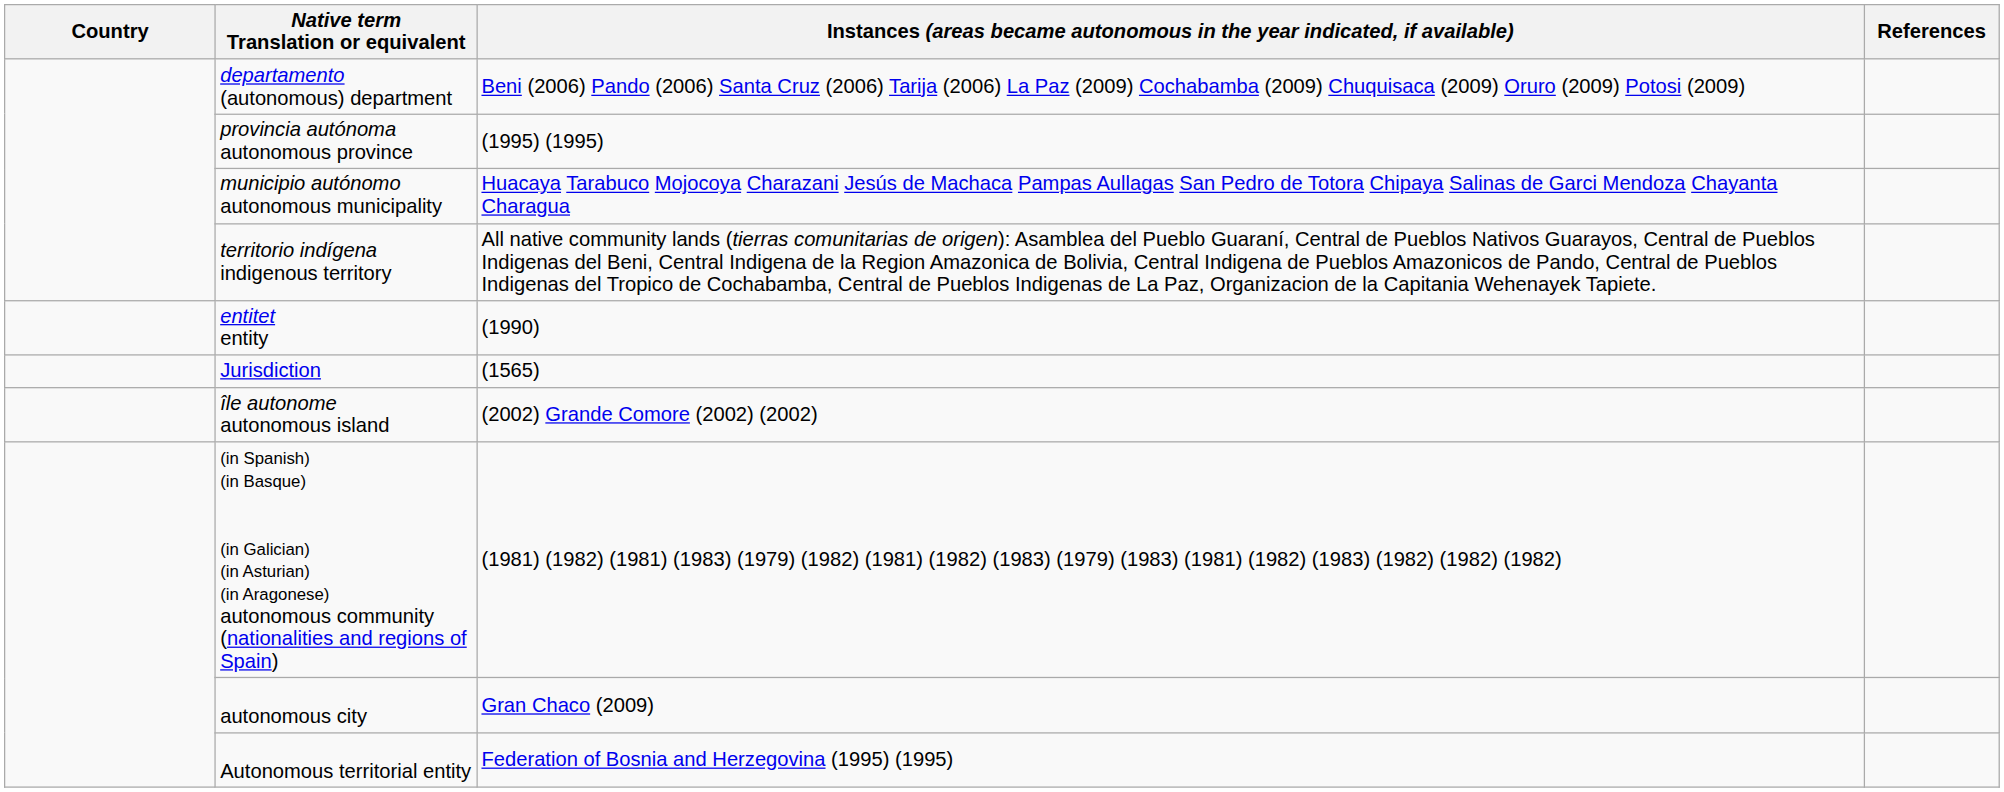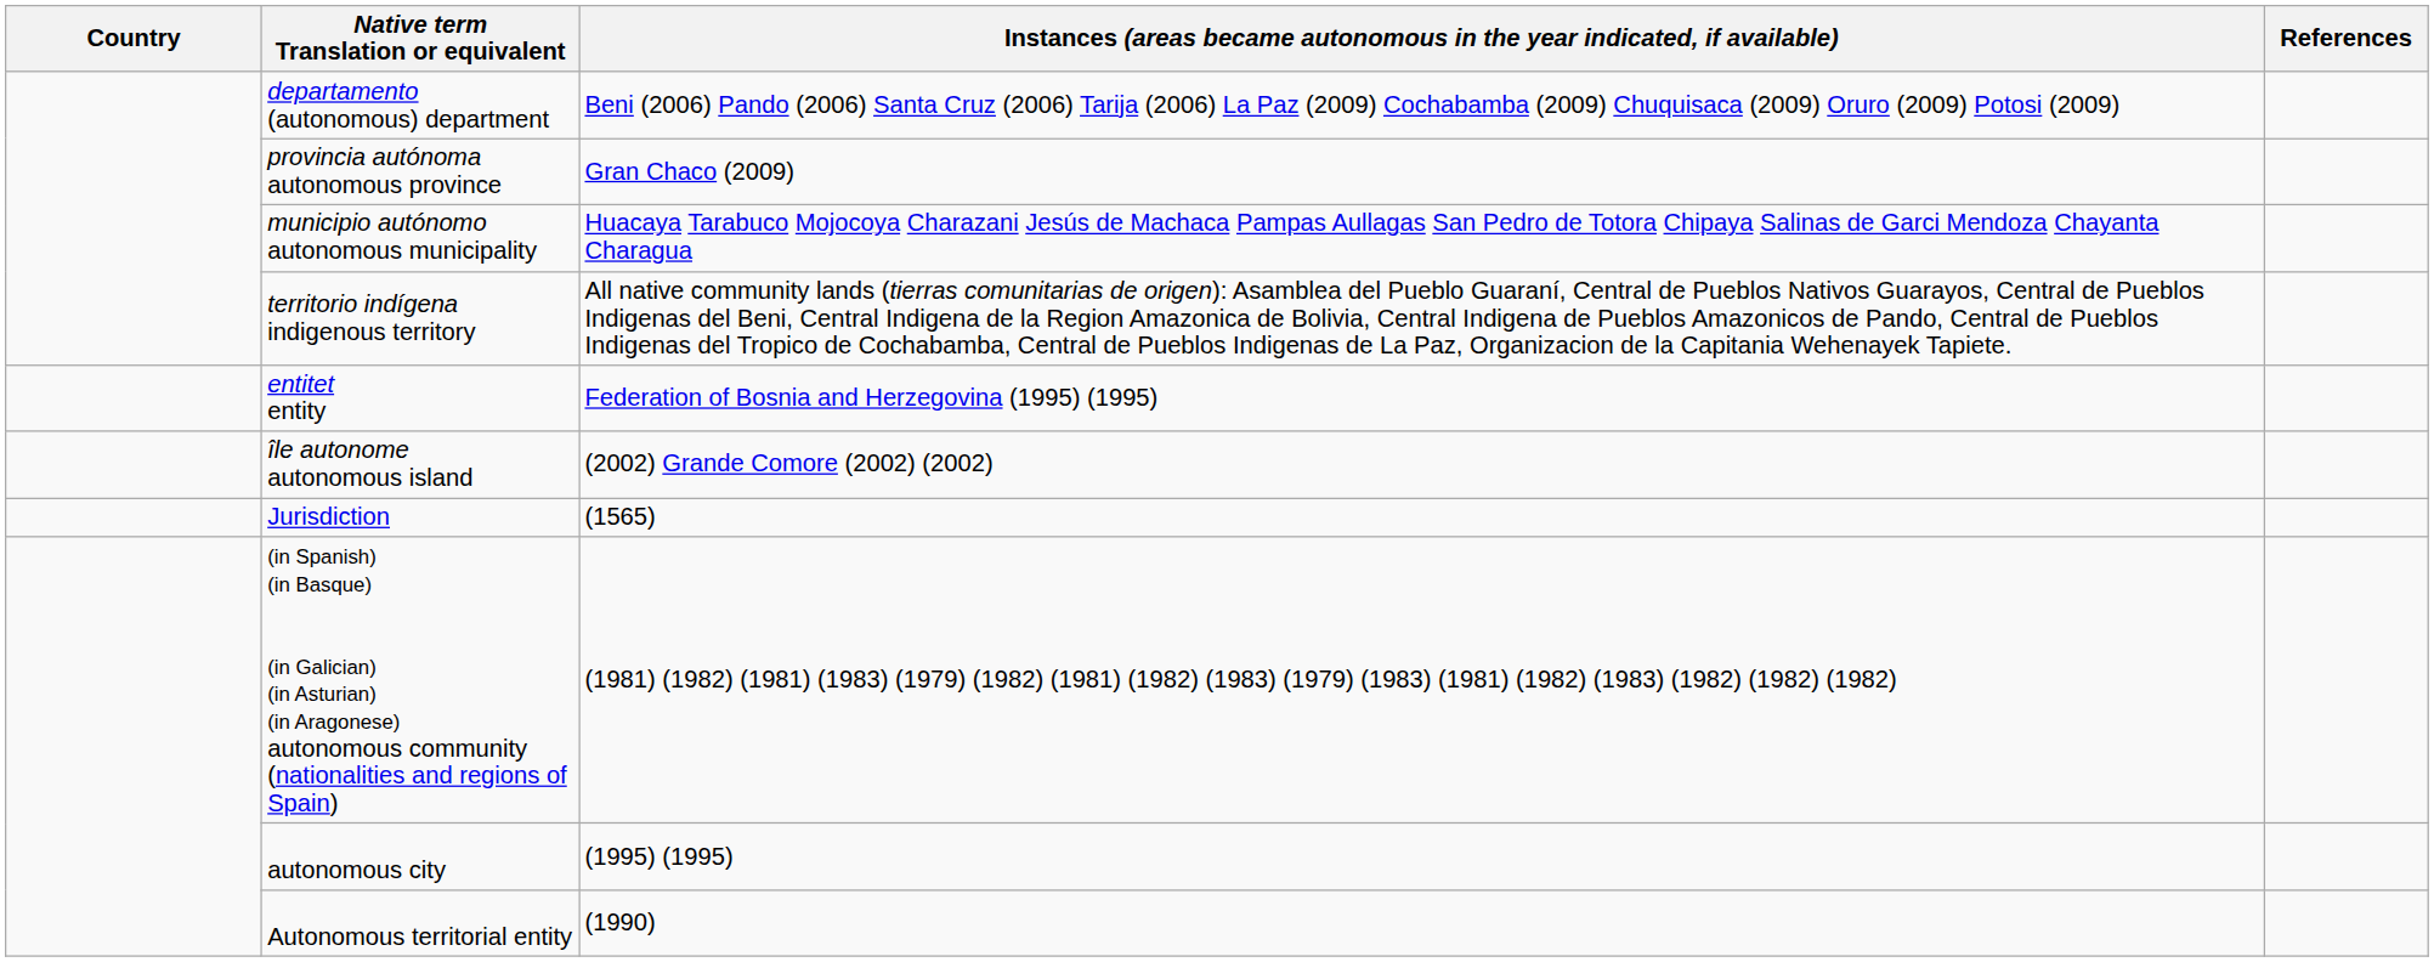provincia autónoma autonomous province | column 3: (1995) (1995) -> Gran Chaco (2009)
entitet entity | column 3: (1990) -> Federation of Bosnia and Herzegovina (1995) (1995)
rows swapped: île autonome autonomous island <-> Jurisdiction
autonomous city | column 3: Gran Chaco (2009) -> (1995) (1995)
Autonomous territorial entity | column 3: Federation of Bosnia and Herzegovina (1995) (1995) -> (1990)
